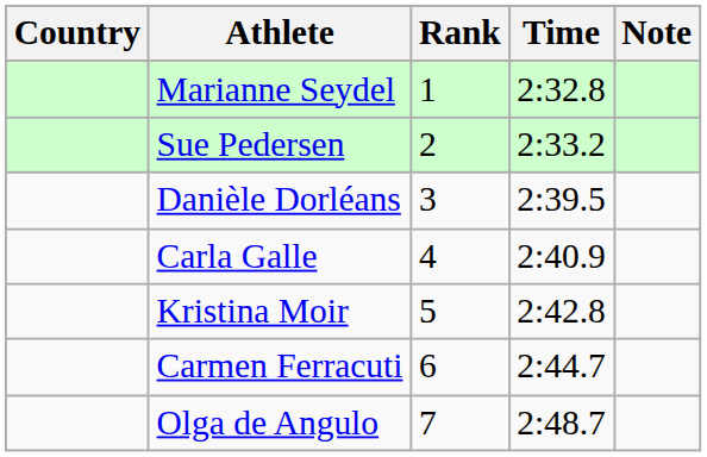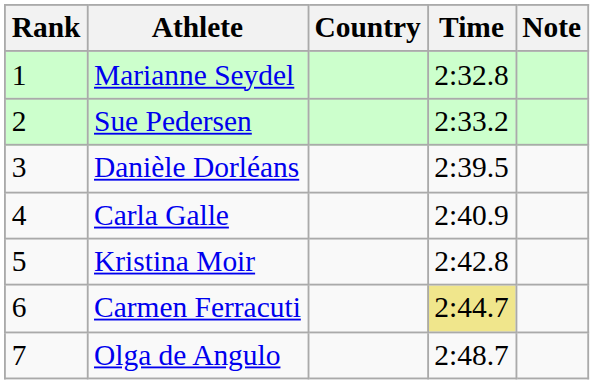columns swapped: Rank <-> Country
Carmen Ferracuti | Time: no background -> khaki background
